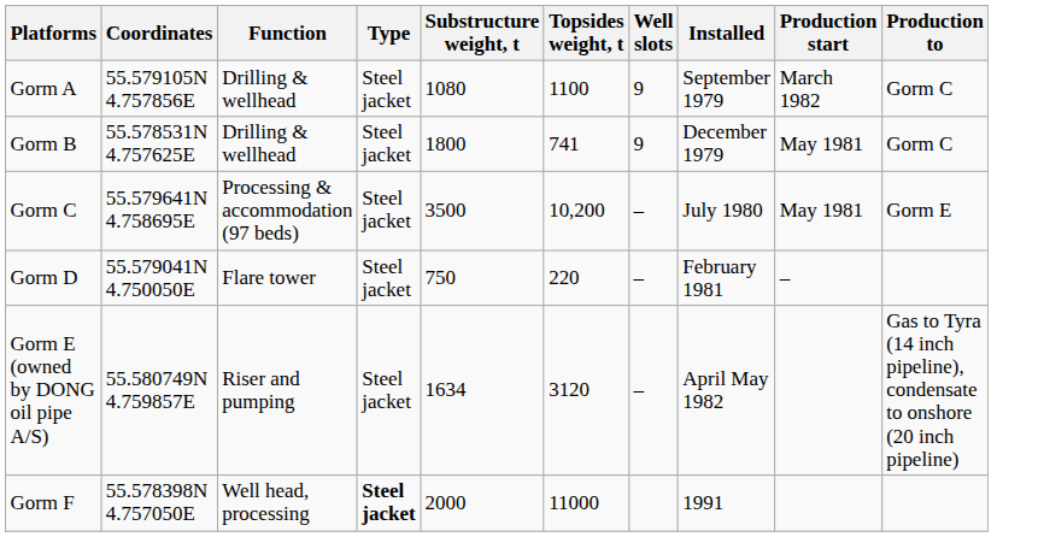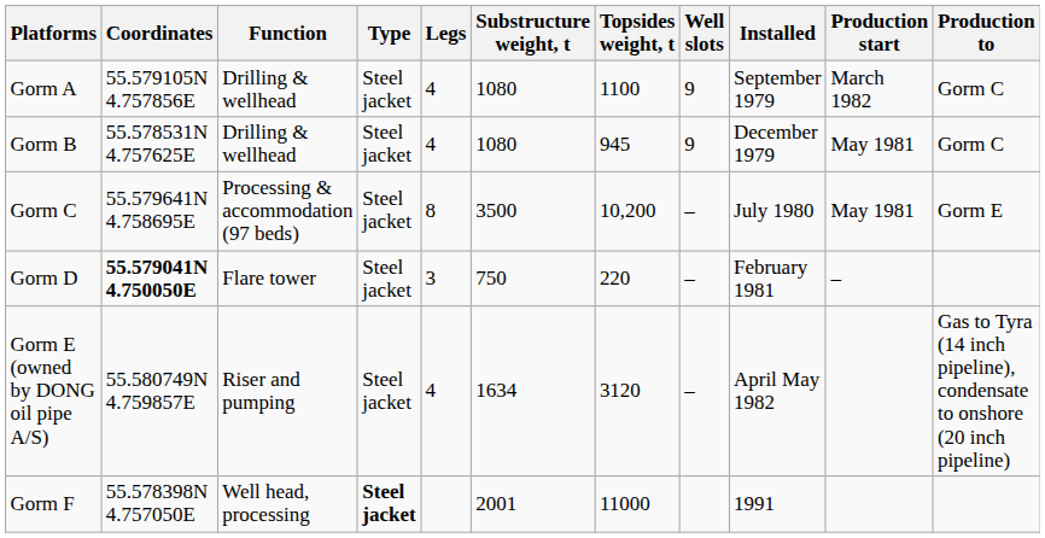+ column: Legs | 4 | 4 | 8 | 3 | 4
Gorm B | Substructure weight, t: 1800 -> 1080
Gorm B | Topsides weight, t: 741 -> 945
Gorm D | Coordinates: normal -> bold
Gorm F | Substructure weight, t: 2000 -> 2001
